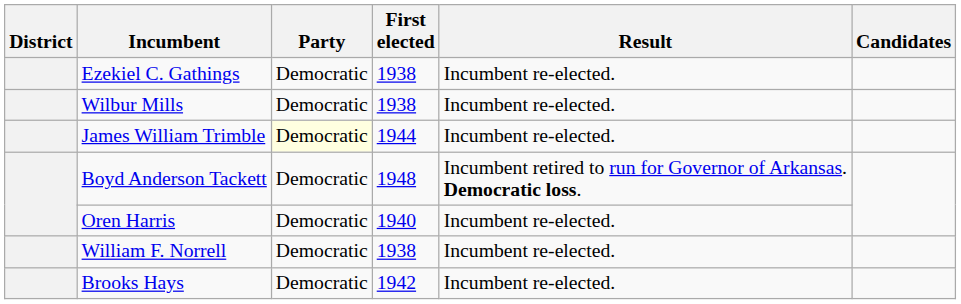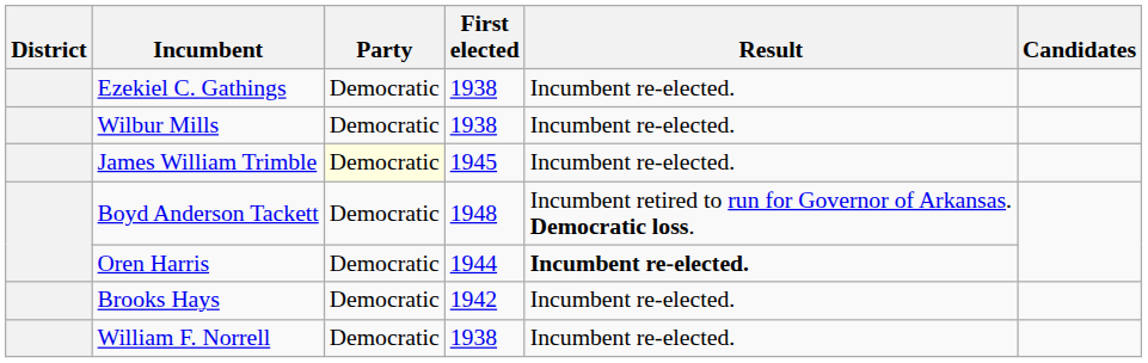James William Trimble | First elected: 1944 -> 1945
Oren Harris | First elected: 1940 -> 1944
Oren Harris | Result: normal -> bold
rows swapped: Brooks Hays <-> William F. Norrell
